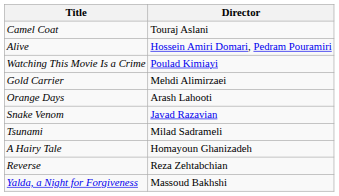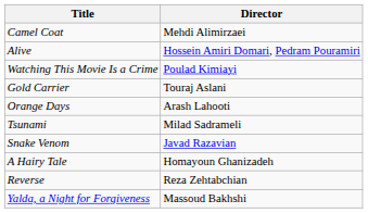Camel Coat | Director: Touraj Aslani -> Mehdi Alimirzaei
Gold Carrier | Director: Mehdi Alimirzaei -> Touraj Aslani
rows swapped: Snake Venom <-> Tsunami
